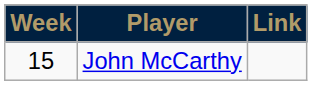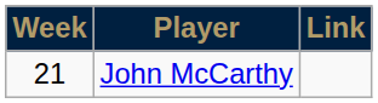John McCarthy | Week: 15 -> 21
